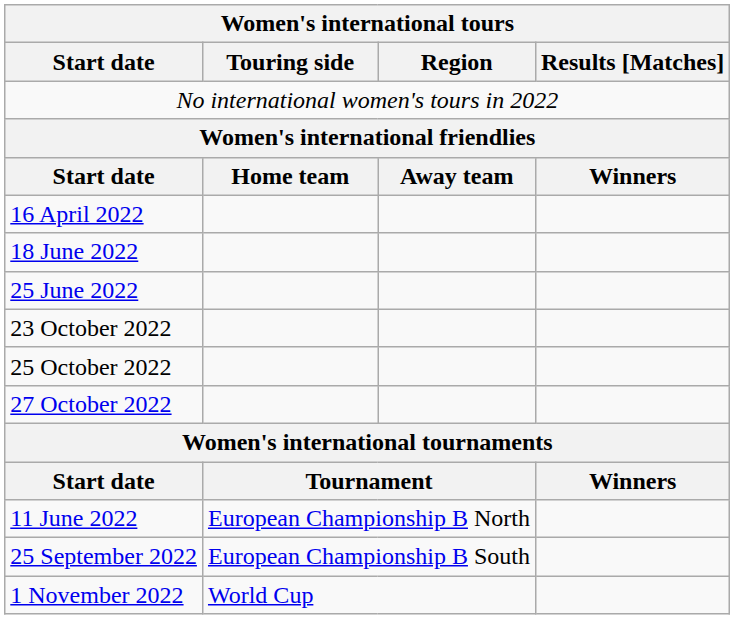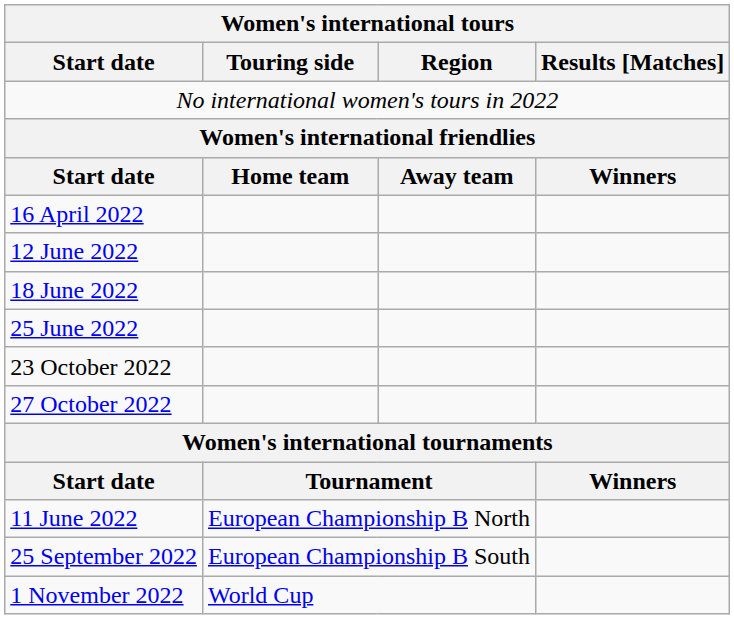+ row: 12 June 2022
- row: 25 October 2022
